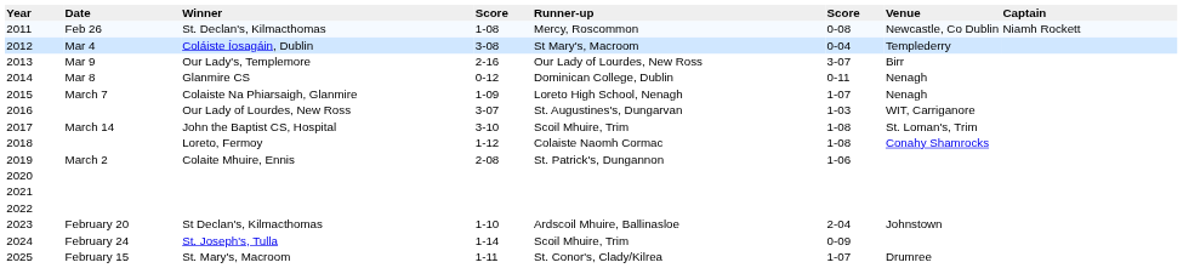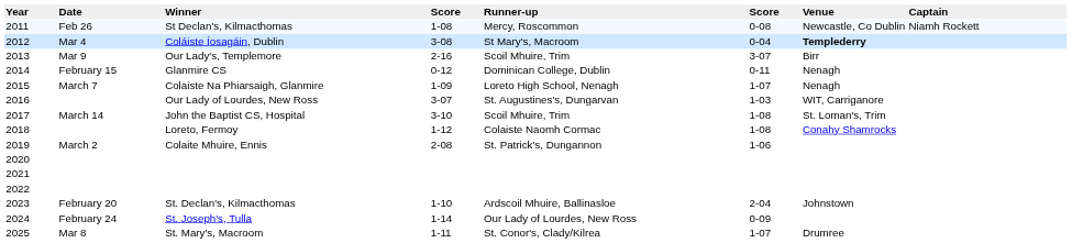2011 | Winner: St. Declan's, Kilmacthomas -> St Declan's, Kilmacthomas
2012 | Venue: normal -> bold
2013 | Runner-up: Our Lady of Lourdes, New Ross -> Scoil Mhuire, Trim
2014 | Date: Mar 8 -> February 15
2023 | Winner: St Declan's, Kilmacthomas -> St. Declan's, Kilmacthomas
2024 | Runner-up: Scoil Mhuire, Trim -> Our Lady of Lourdes, New Ross
2025 | Date: February 15 -> Mar 8
